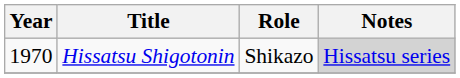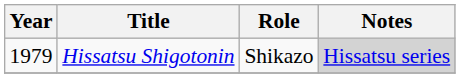Hissatsu Shigotonin | Year: 1970 -> 1979
